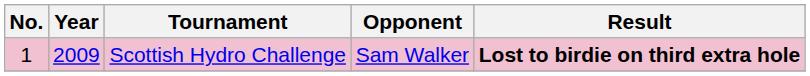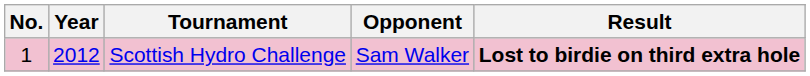Scottish Hydro Challenge | Year: 2009 -> 2012
